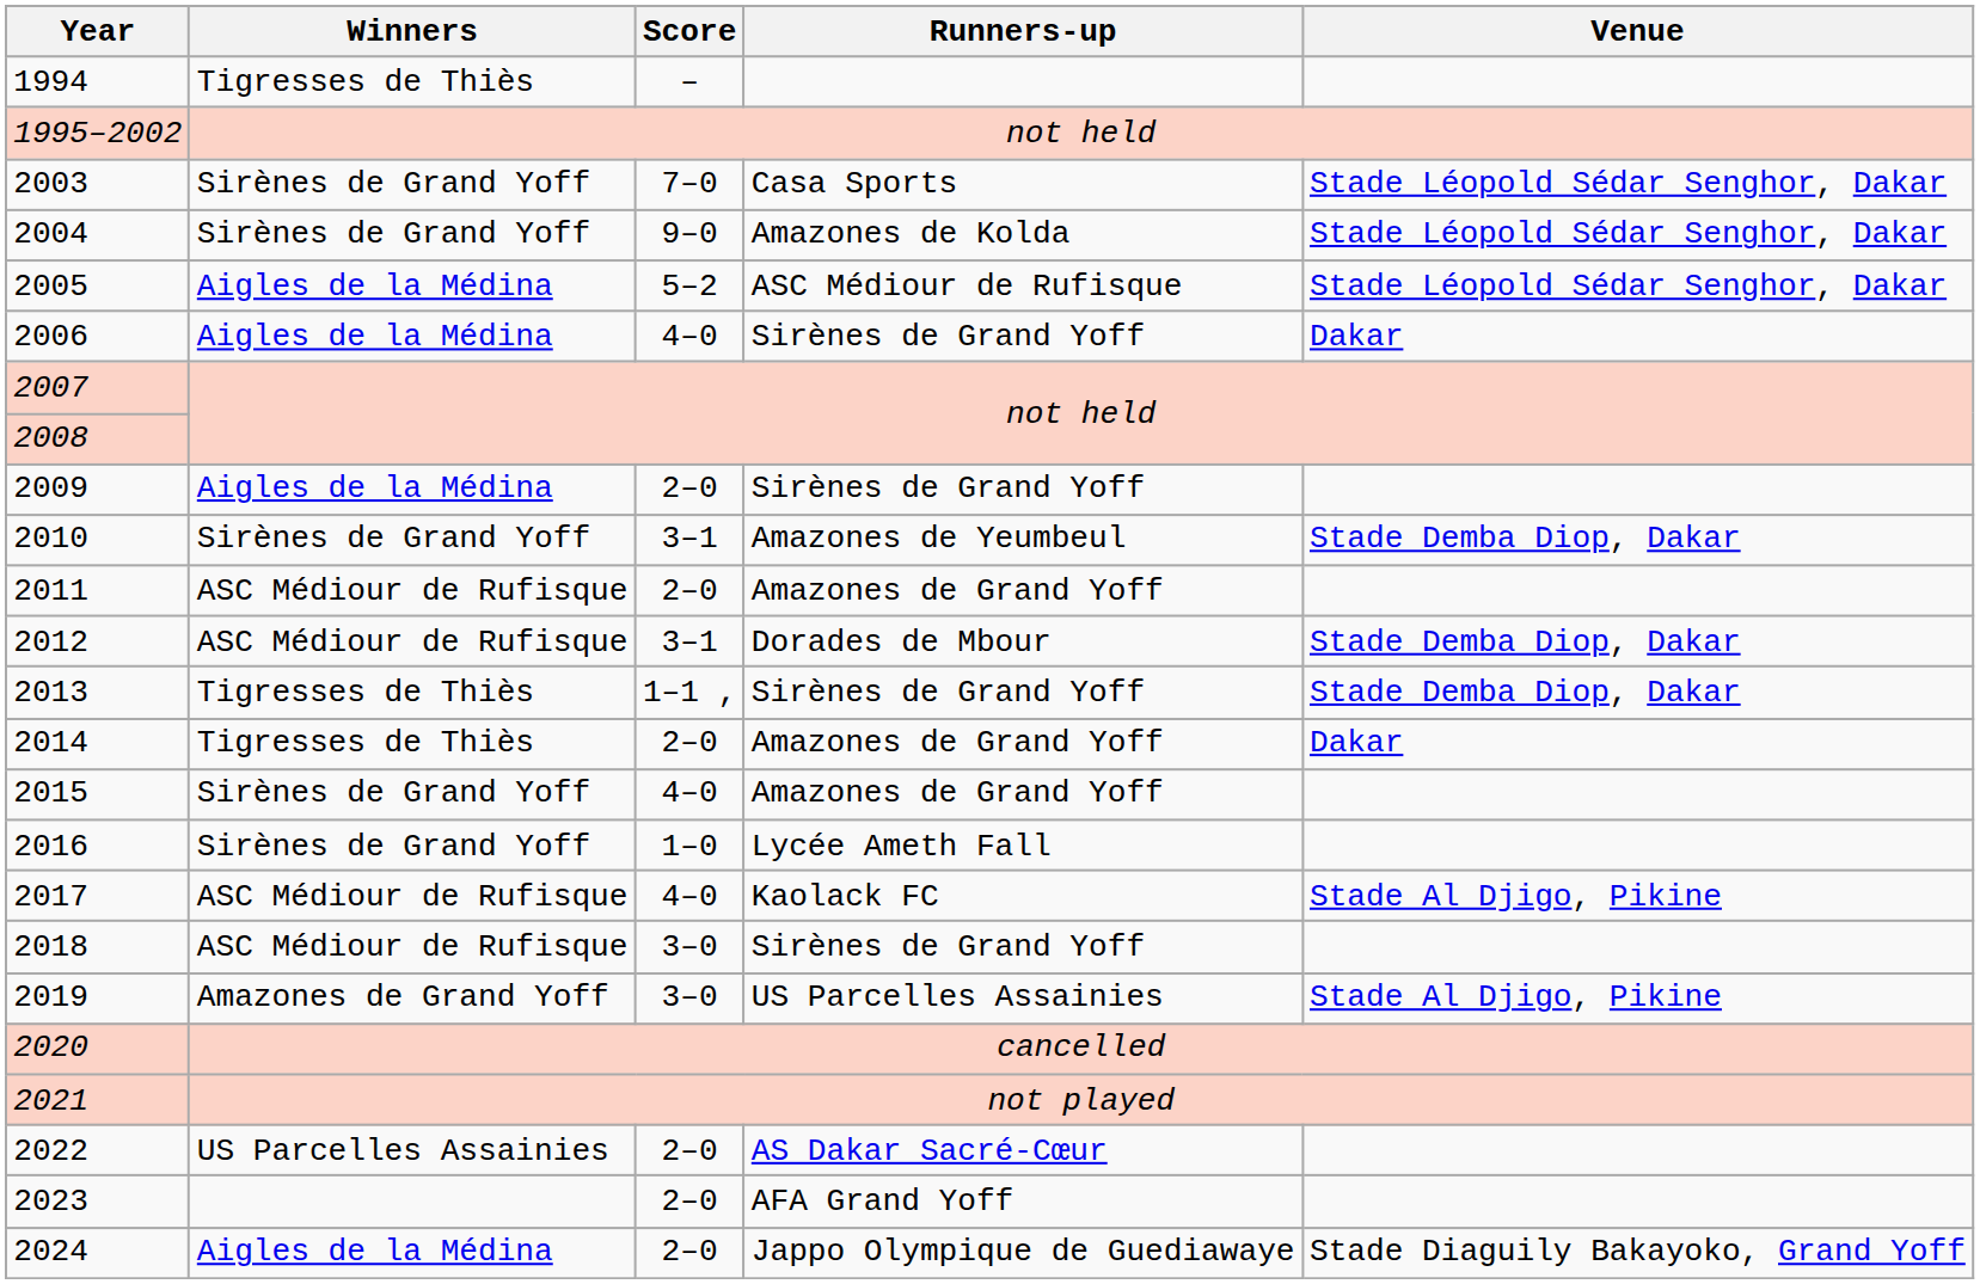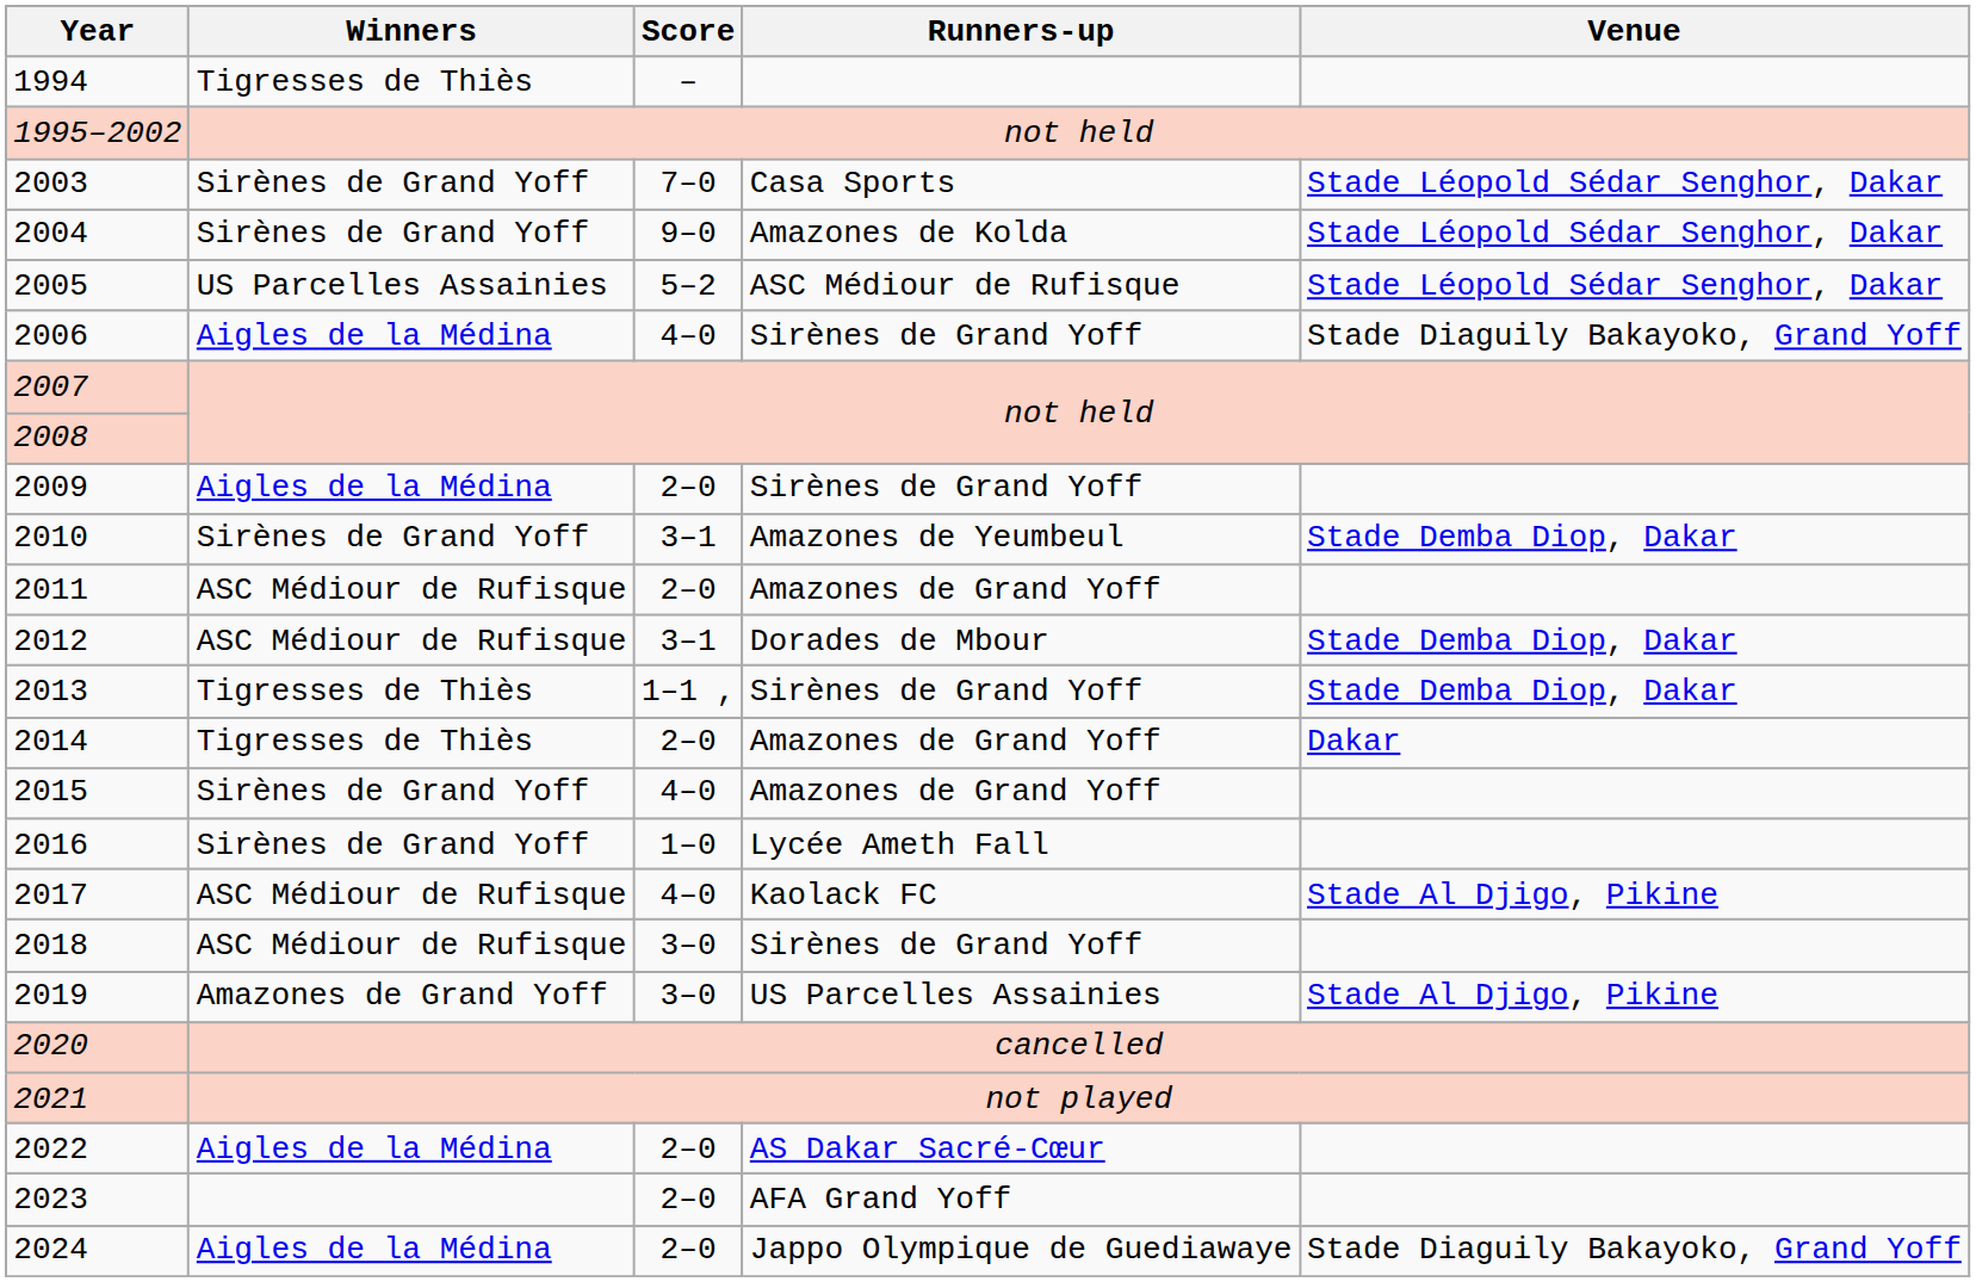2005 | Winners: Aigles de la Médina -> US Parcelles Assainies
2006 | Venue: Dakar -> Stade Diaguily Bakayoko, Grand Yoff
2022 | Winners: US Parcelles Assainies -> Aigles de la Médina
